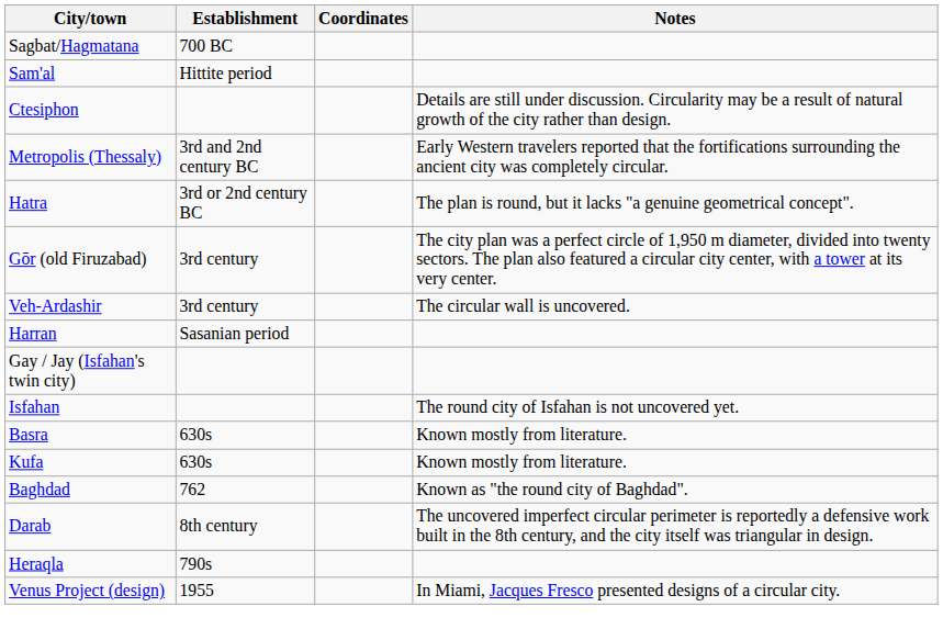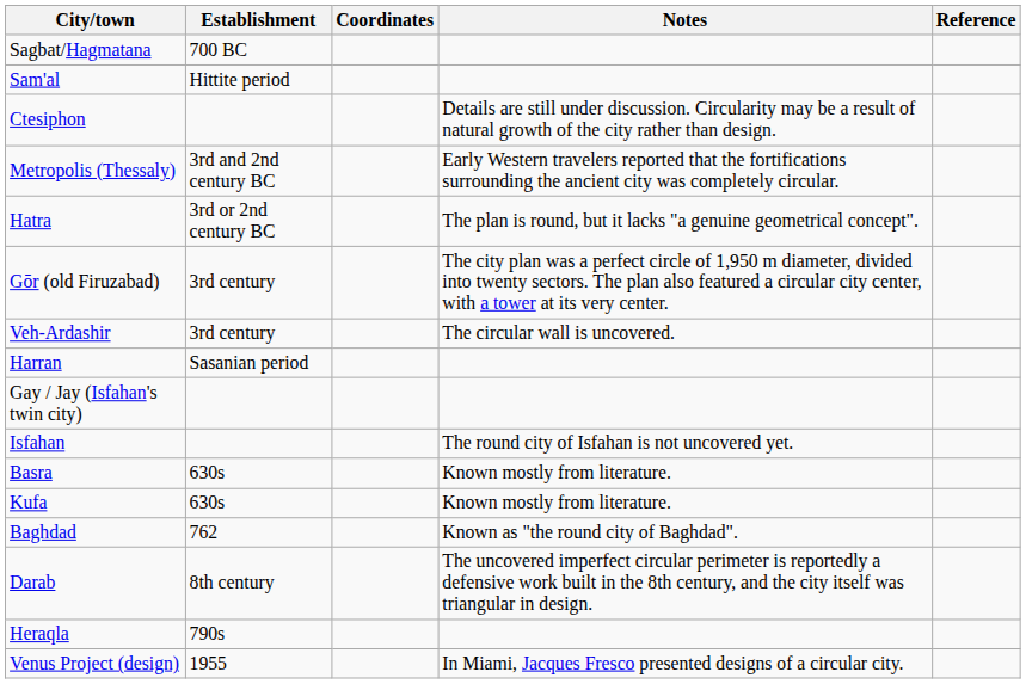+ column: Reference
